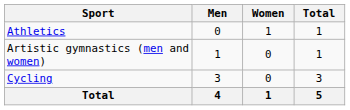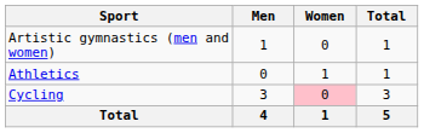rows swapped: Artistic gymnastics (men and women) <-> Athletics
Cycling | Women: no background -> pink background
